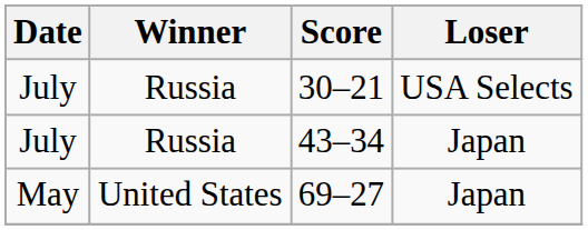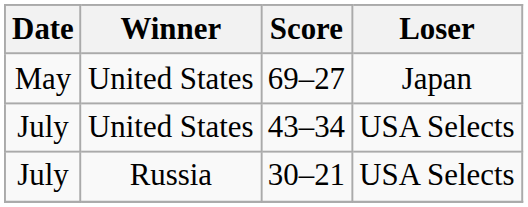rows swapped: 69–27 <-> 30–21
43–34 | Winner: Russia -> United States
43–34 | Loser: Japan -> USA Selects
